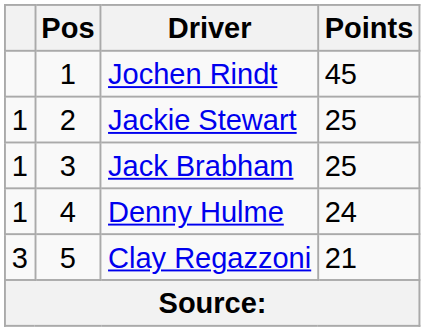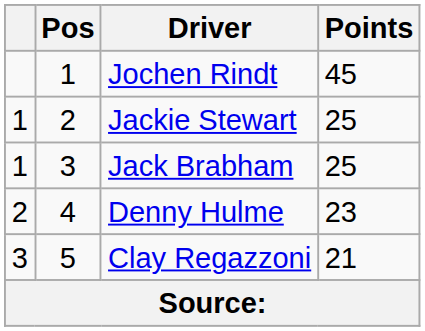Denny Hulme | column 1: 1 -> 2
Denny Hulme | Points: 24 -> 23
